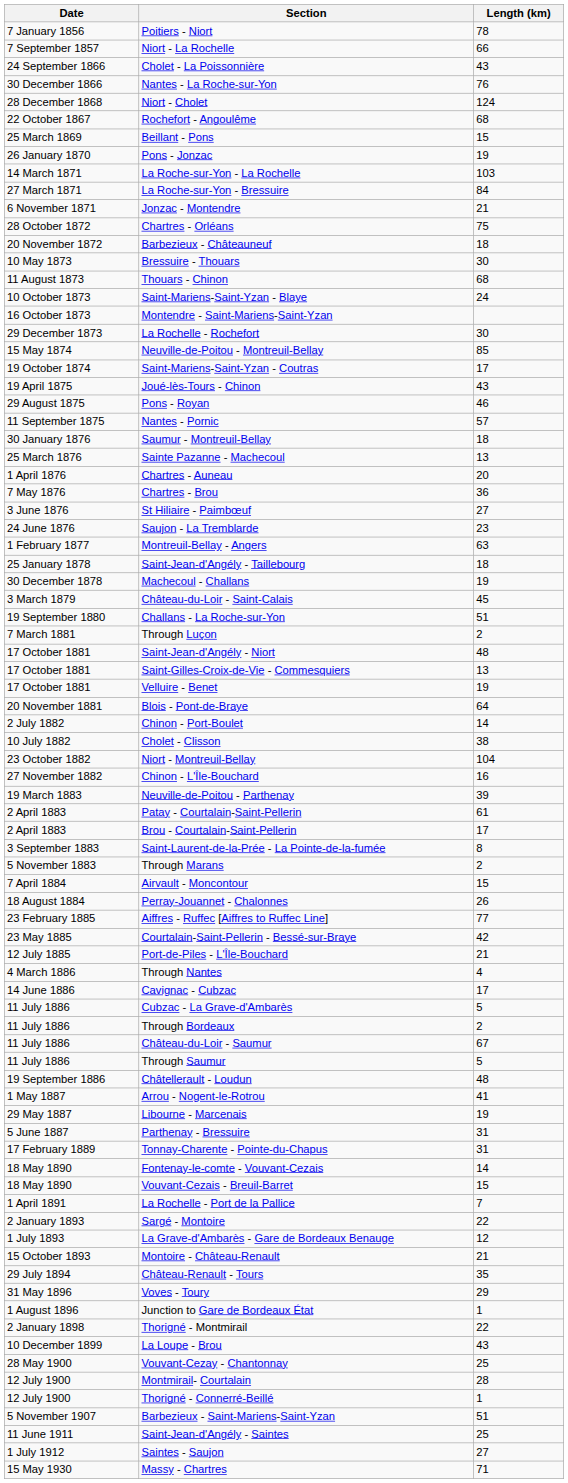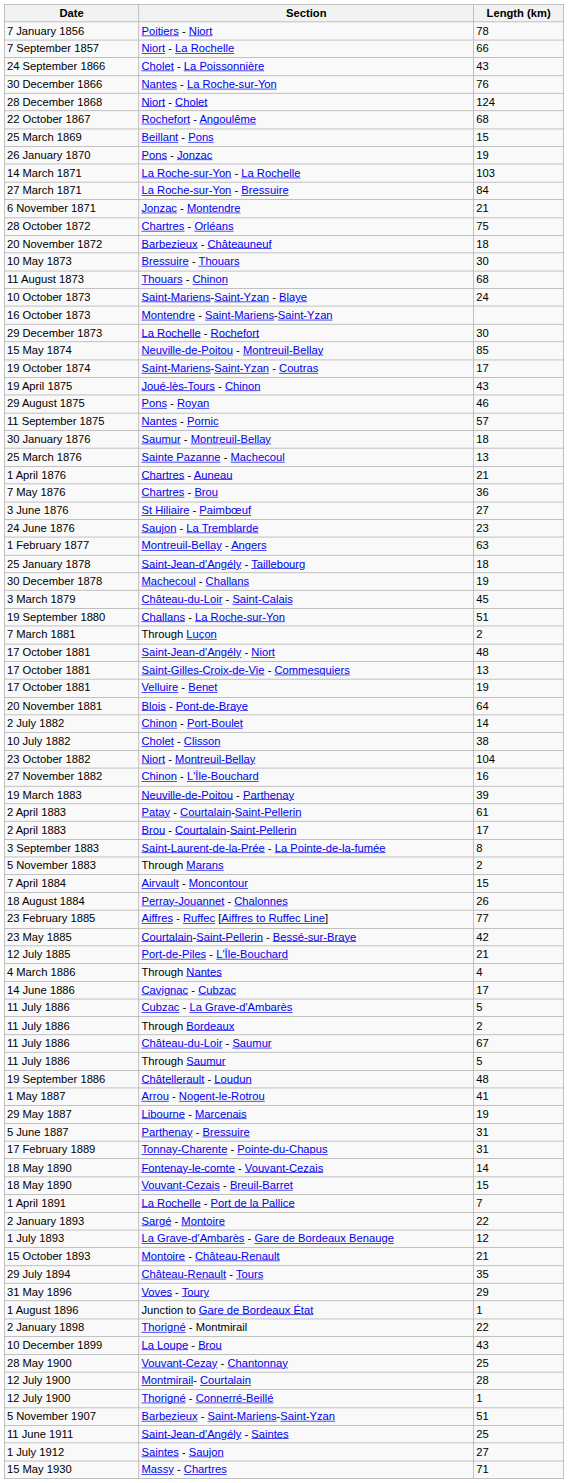Chartres - Auneau | Length (km): 20 -> 21
